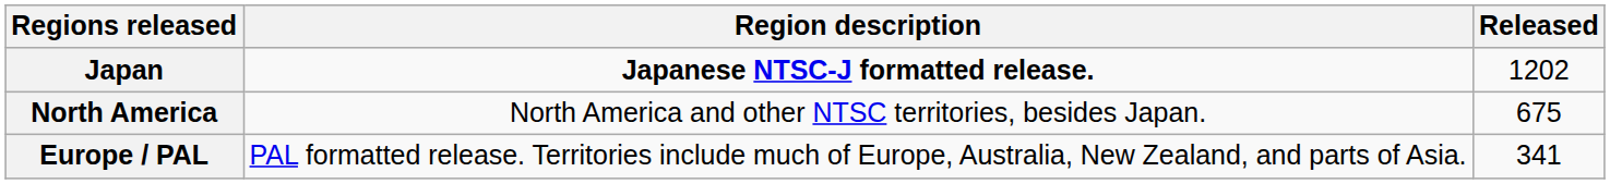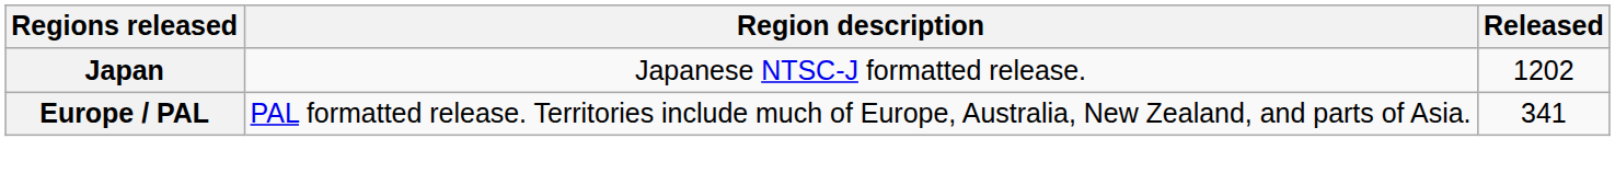Japan | Region description: bold -> normal
- row: North America | North America and other NTSC territories, besides Japan. | 675
